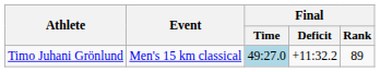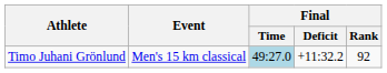Timo Juhani Grönlund | Final / Rank: 89 -> 92
